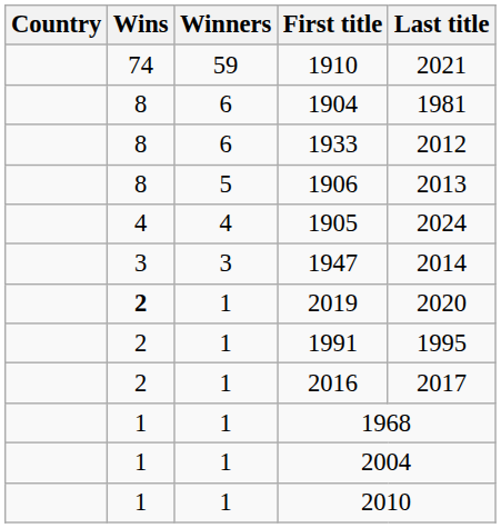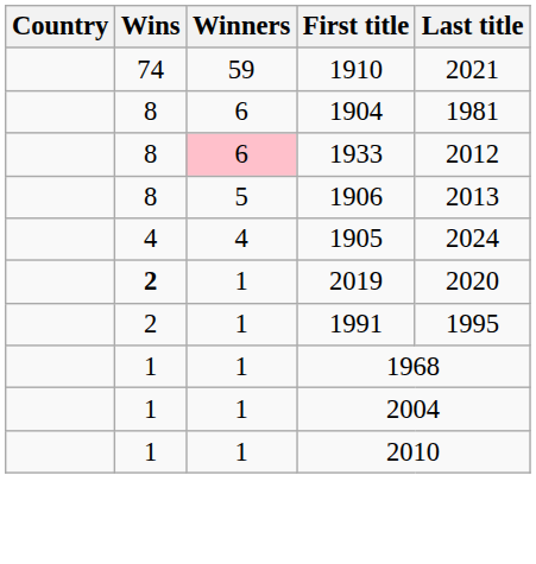1933 | Winners: no background -> pink background
- row: 3 | 3 | 1947 | 2014
- row: 2 | 1 | 2016 | 2017
